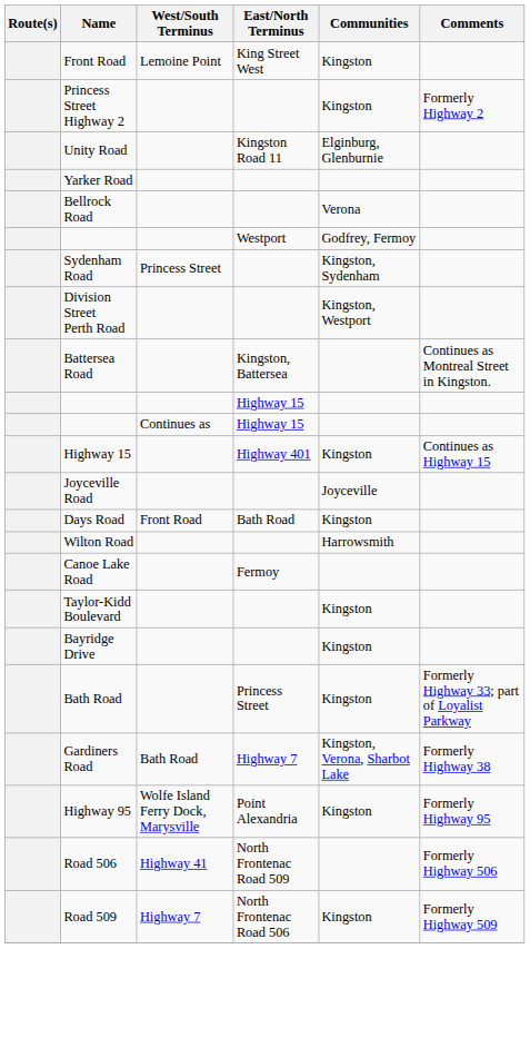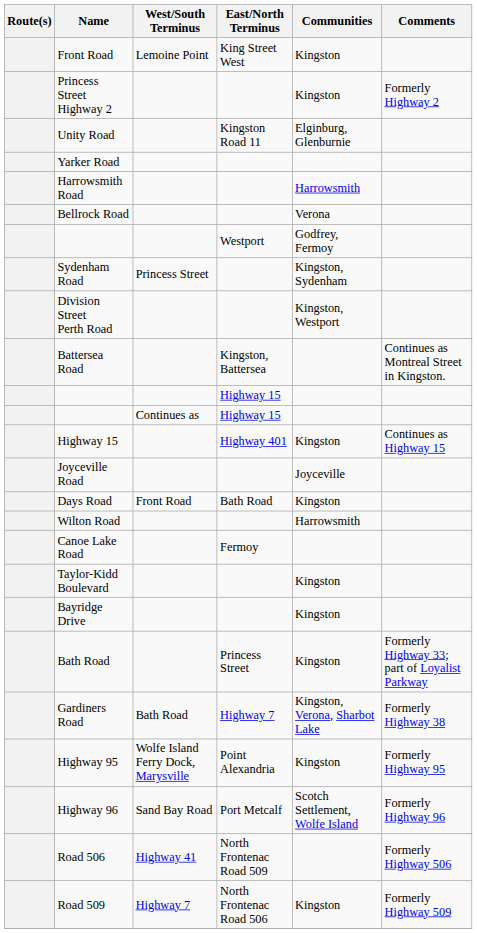+ row: Harrowsmith Road | Harrowsmith
+ row: Highway 96 | Sand Bay Road | Port Metcalf | Scotch Settlement, Wolfe Island | Formerly Highway 96
